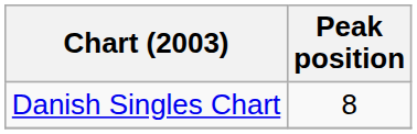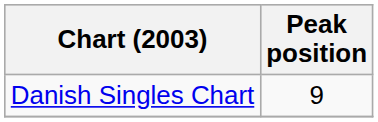Danish Singles Chart | Peak position: 8 -> 9
